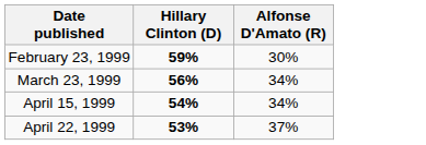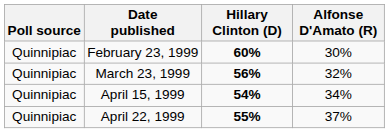+ column: Poll source | Quinnipiac | Quinnipiac | Quinnipiac | Quinnipiac
February 23, 1999 | Hillary Clinton (D): 59% -> 60%
March 23, 1999 | Alfonse D'Amato (R): 34% -> 32%
April 22, 1999 | Hillary Clinton (D): 53% -> 55%
